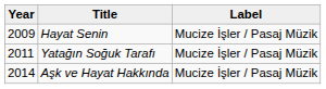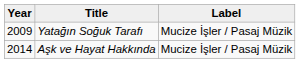- row: 2009 | Hayat Senin | Mucize İşler / Pasaj Müzik
Yatağın Soğuk Tarafı | Year: 2011 -> 2009
